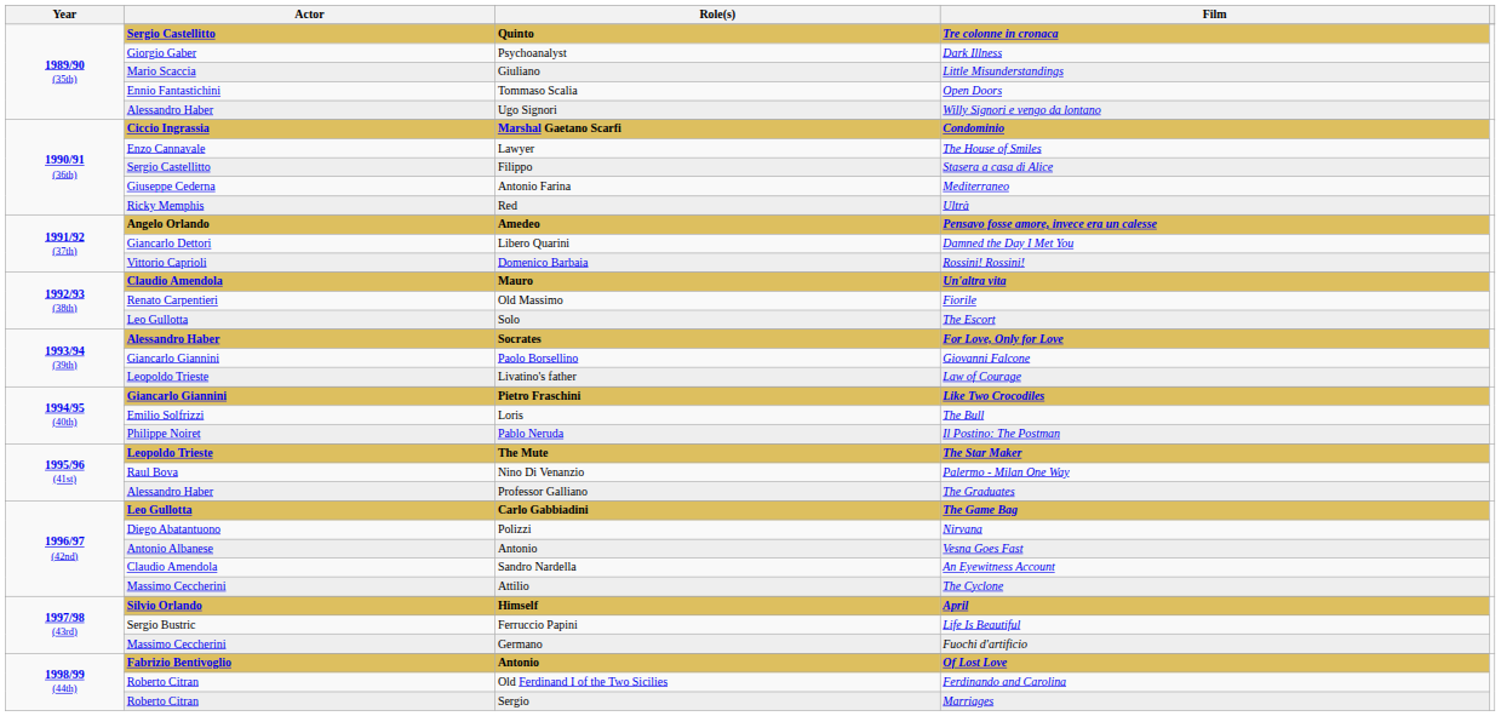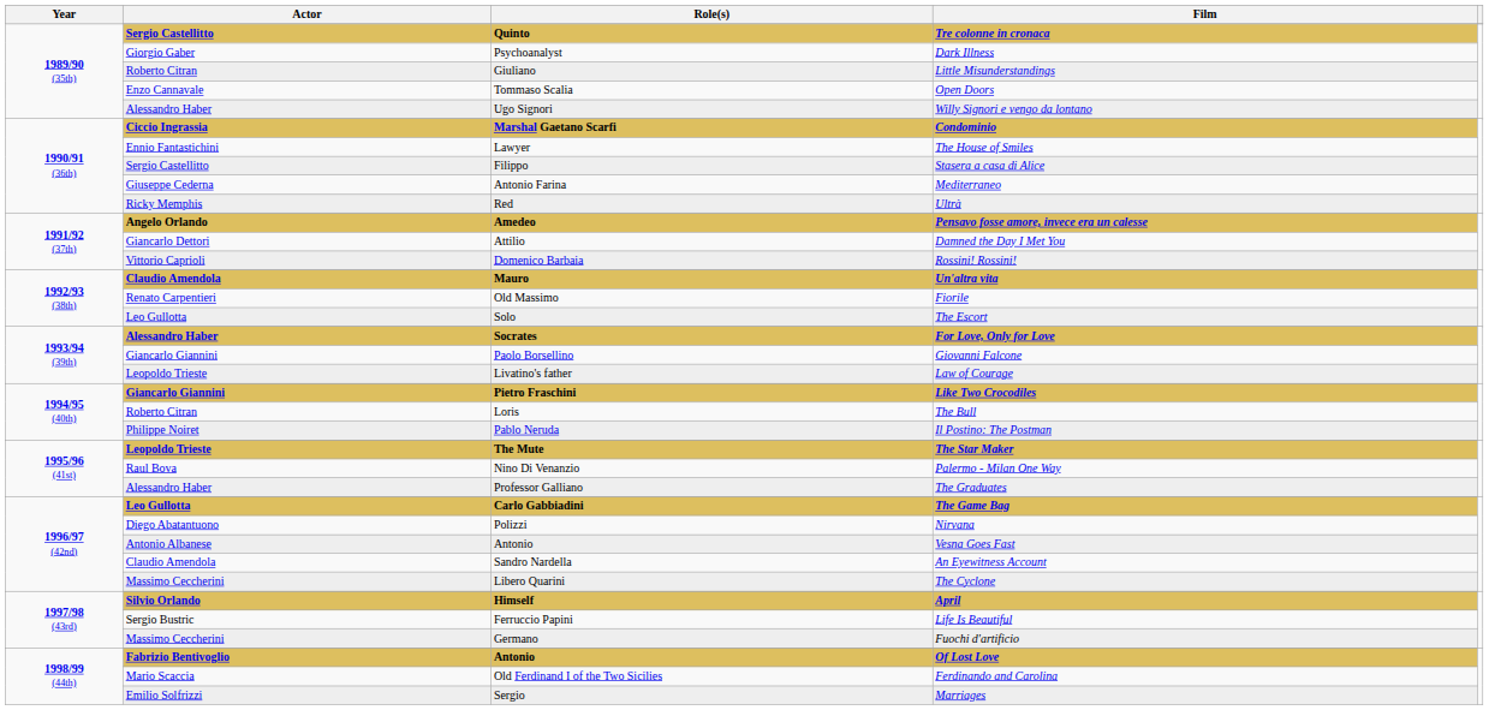Little Misunderstandings | Actor: Mario Scaccia -> Roberto Citran
Open Doors | Actor: Ennio Fantastichini -> Enzo Cannavale
The House of Smiles | Actor: Enzo Cannavale -> Ennio Fantastichini
Damned the Day I Met You | Role(s): Libero Quarini -> Attilio
The Bull | Actor: Emilio Solfrizzi -> Roberto Citran
The Cyclone | Role(s): Attilio -> Libero Quarini
Ferdinando and Carolina | Actor: Roberto Citran -> Mario Scaccia
Marriages | Actor: Roberto Citran -> Emilio Solfrizzi
